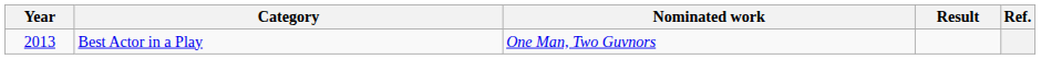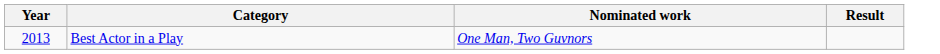- column: Ref.
